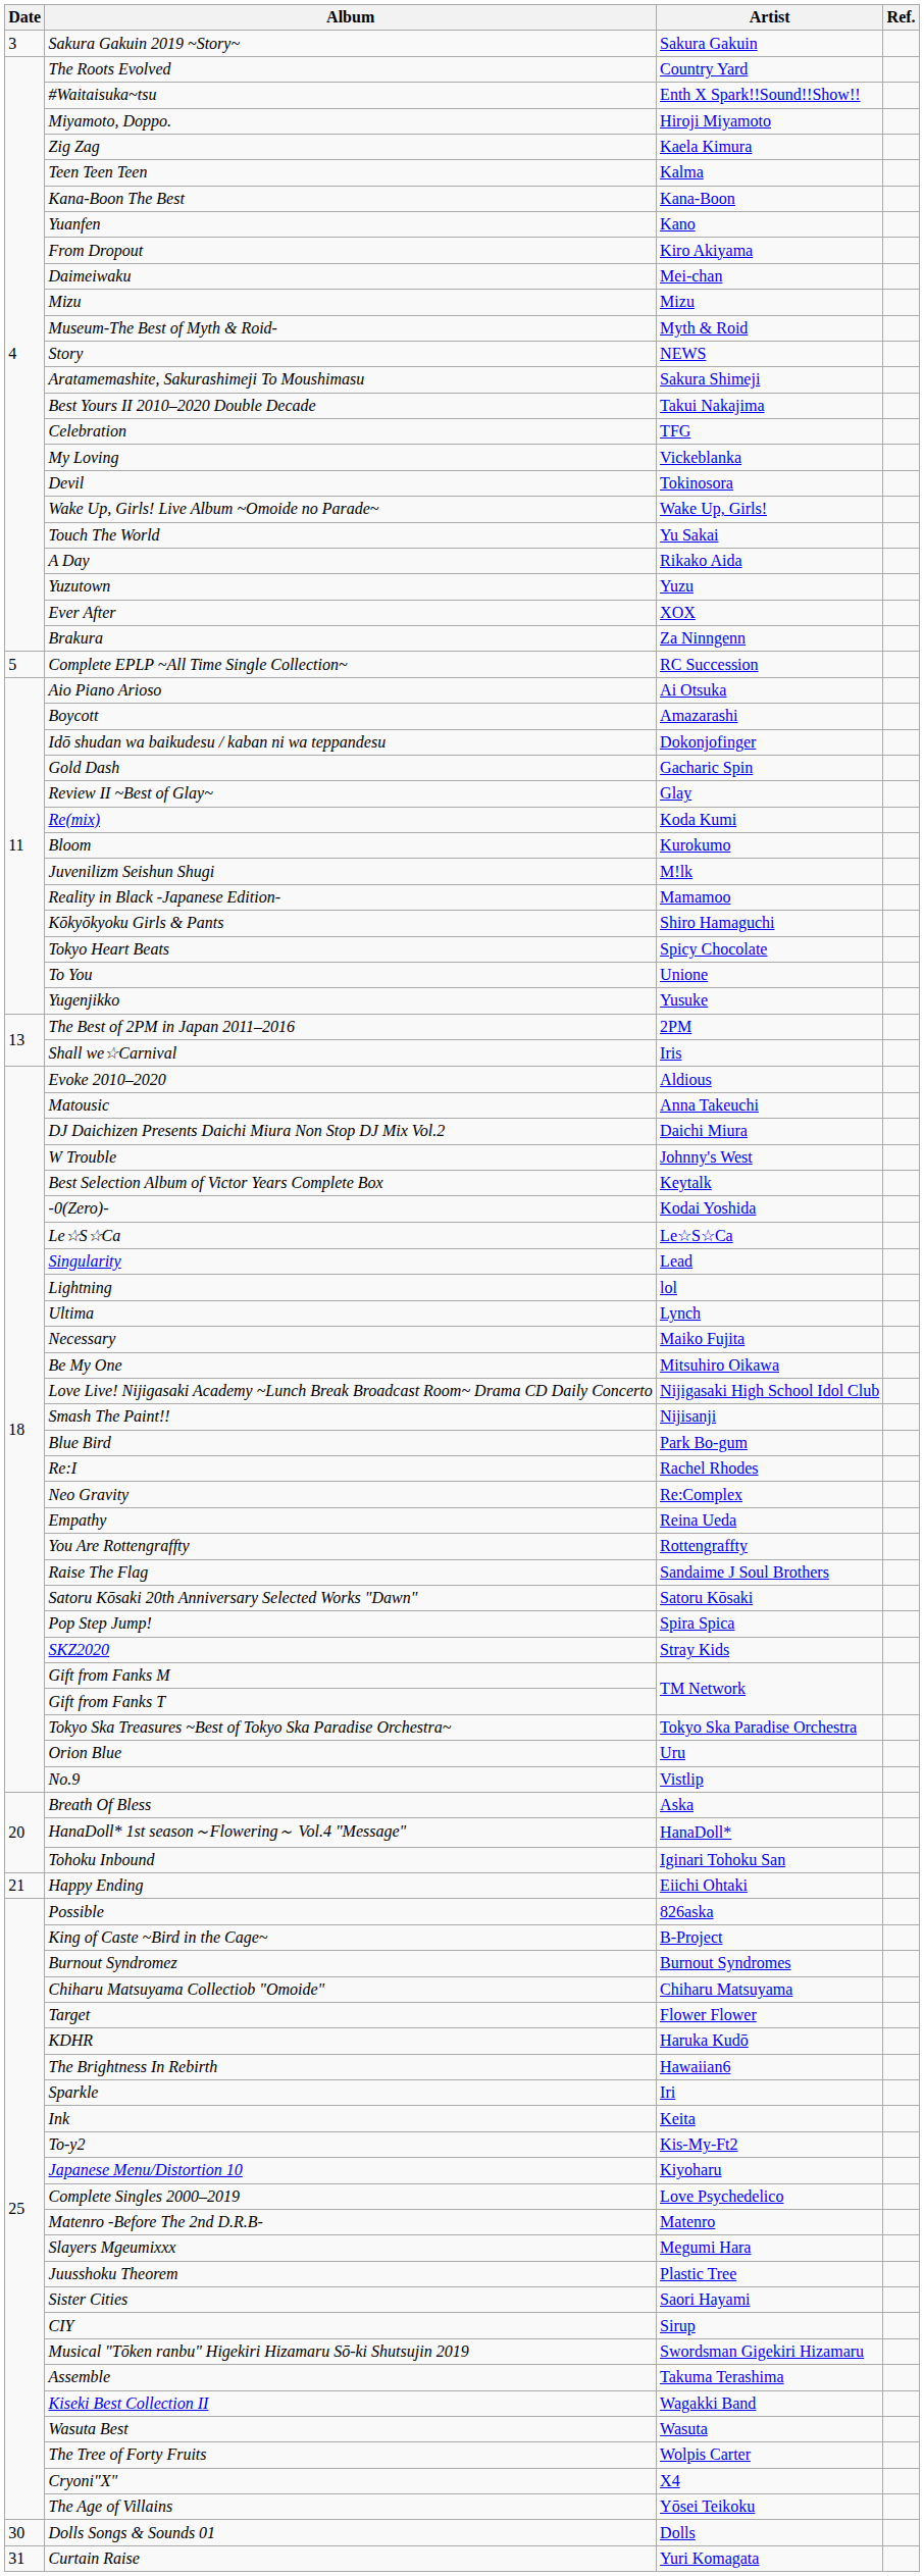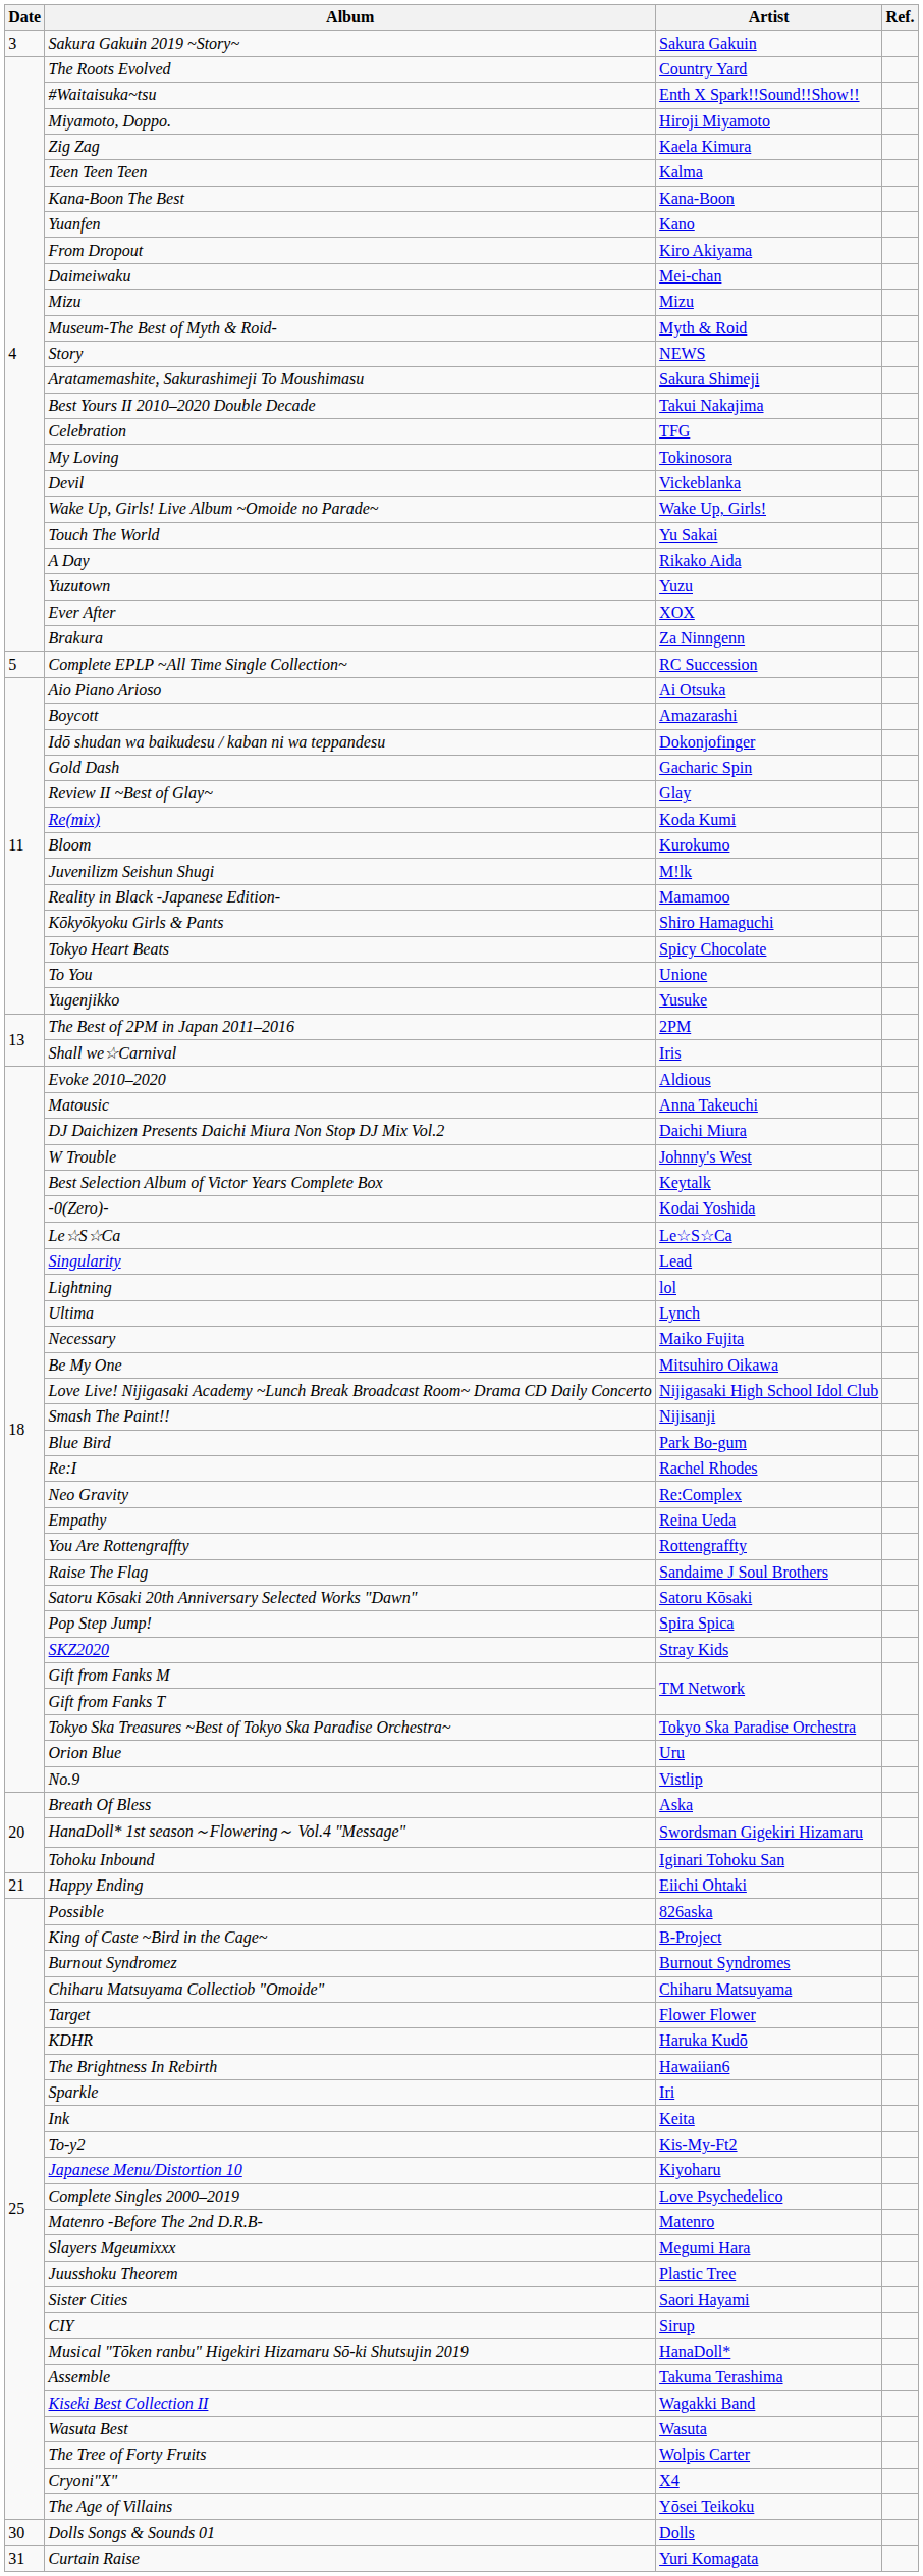My Loving | Artist: Vickeblanka -> Tokinosora
Devil | Artist: Tokinosora -> Vickeblanka
HanaDoll* 1st season～Flowering～ Vol.4 "Message" | Artist: HanaDoll* -> Swordsman Gigekiri Hizamaru
Musical "Tōken ranbu" Higekiri Hizamaru Sō-ki Shutsujin 2019 | Artist: Swordsman Gigekiri Hizamaru -> HanaDoll*
